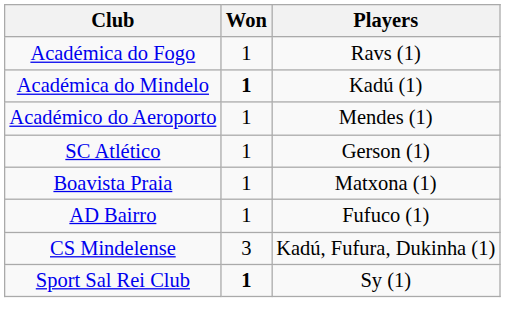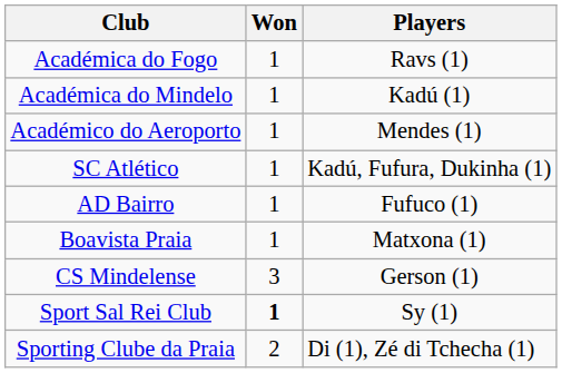Académica do Mindelo | Won: bold -> normal
SC Atlético | Players: Gerson (1) -> Kadú, Fufura, Dukinha (1)
rows swapped: AD Bairro <-> Boavista Praia
CS Mindelense | Players: Kadú, Fufura, Dukinha (1) -> Gerson (1)
+ row: Sporting Clube da Praia | 2 | Di (1), Zé di Tchecha (1)
